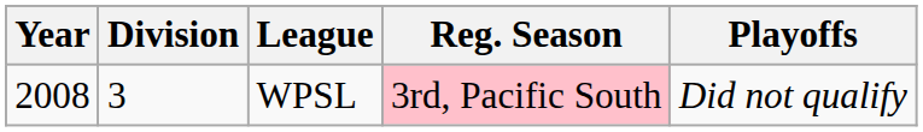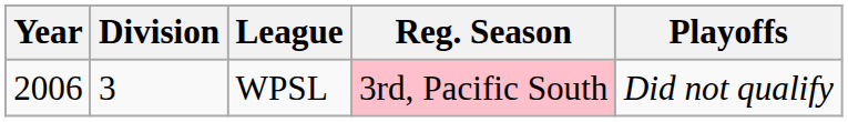WPSL | Year: 2008 -> 2006
